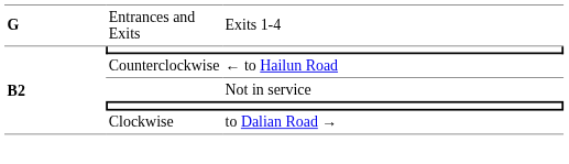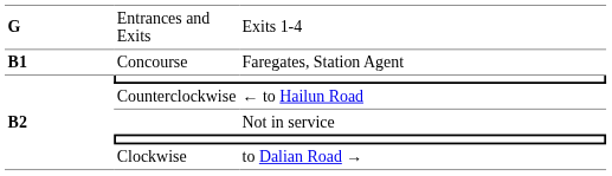+ row: B1 | Concourse | Faregates, Station Agent
